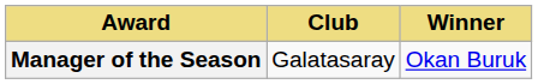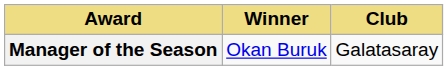columns swapped: Winner <-> Club
